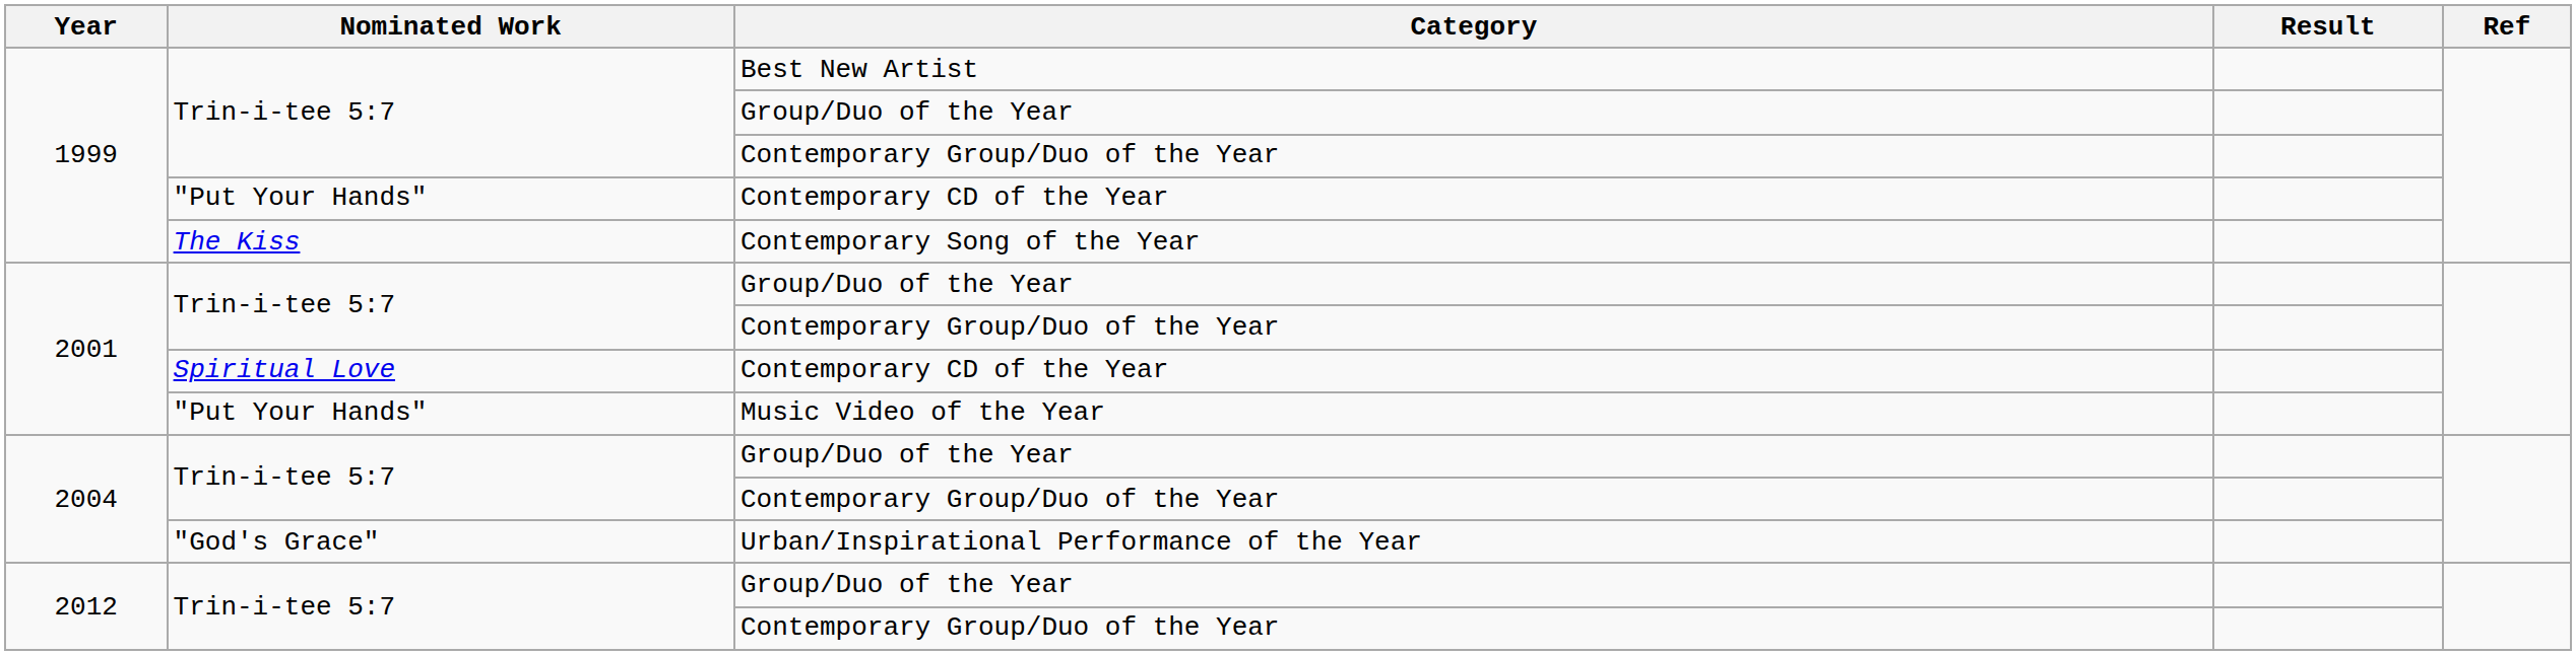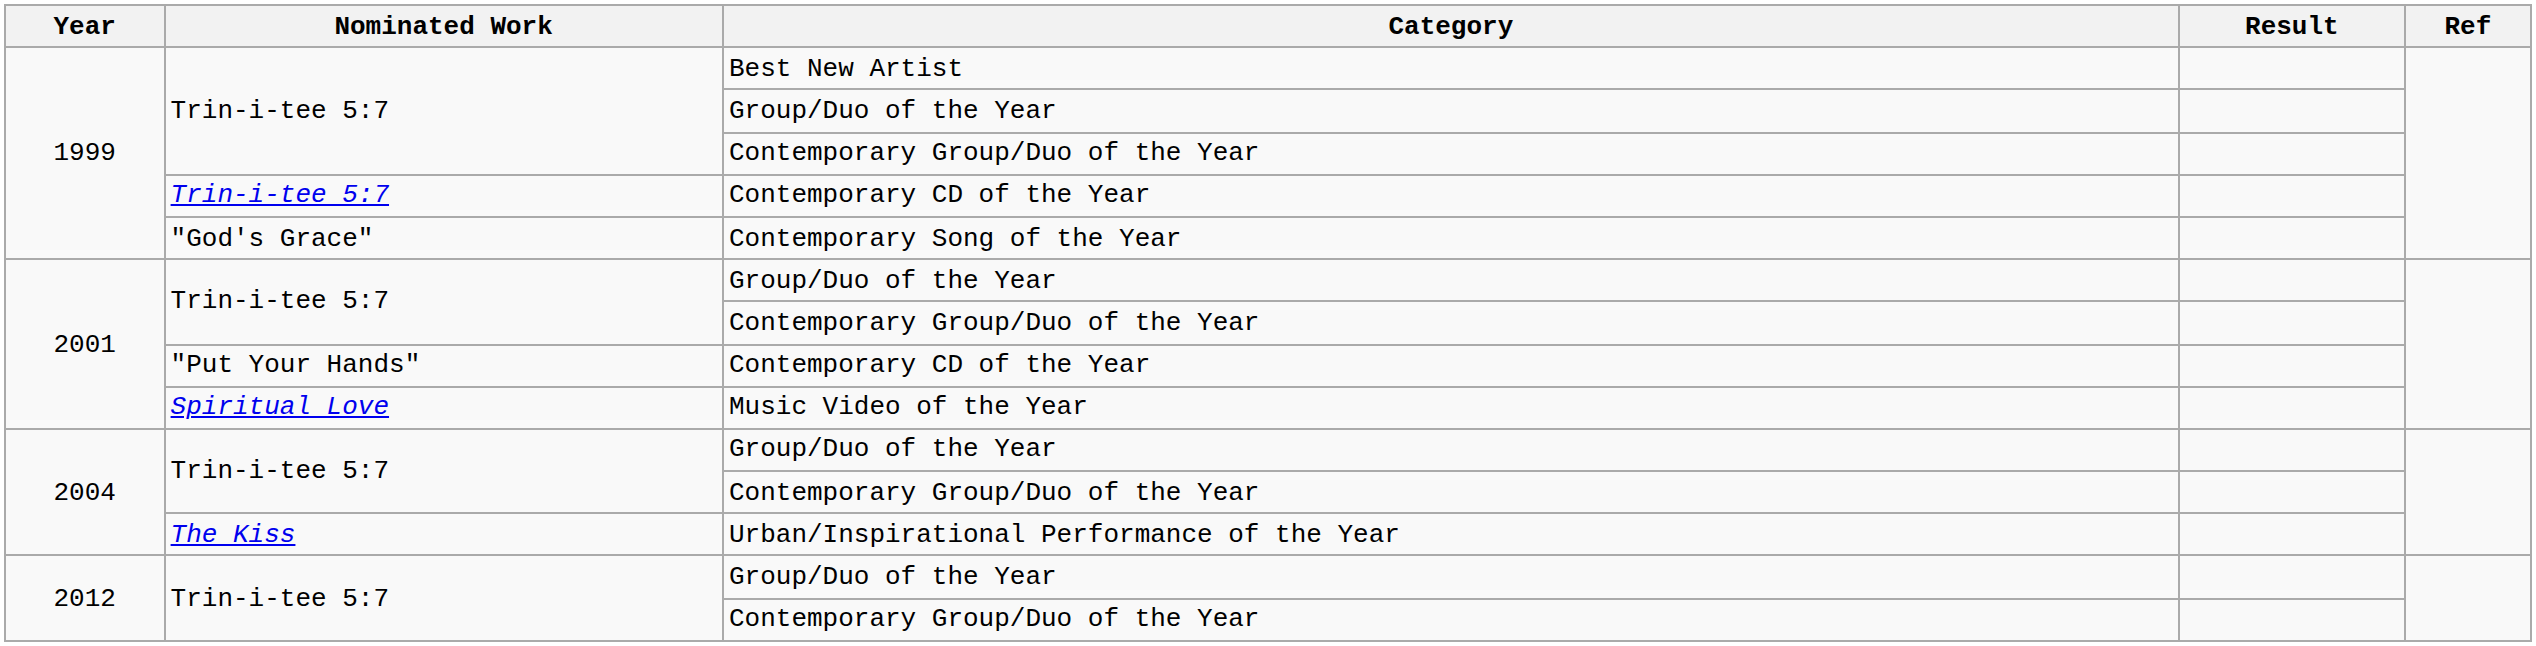1999 / Contemporary CD of the Year | Nominated Work: "Put Your Hands" -> Trin-i-tee 5:7
Contemporary Song of the Year | Nominated Work: The Kiss -> "God's Grace"
2001 / Contemporary CD of the Year | Nominated Work: Spiritual Love -> "Put Your Hands"
Music Video of the Year | Nominated Work: "Put Your Hands" -> Spiritual Love
Urban/Inspirational Performance of the Year | Nominated Work: "God's Grace" -> The Kiss
